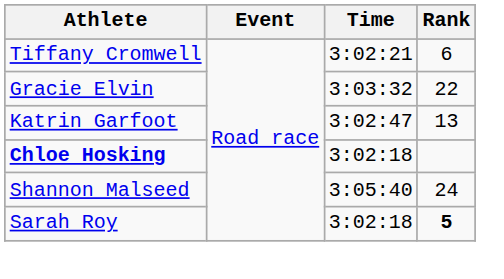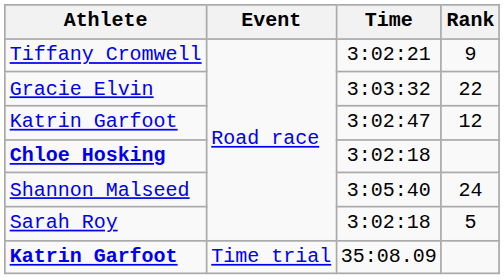Tiffany Cromwell | Rank: 6 -> 9
Katrin Garfoot / 3:02:47 | Rank: 13 -> 12
Sarah Roy | Rank: bold -> normal
+ row: Katrin Garfoot | Time trial | 35:08.09
